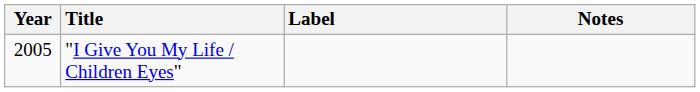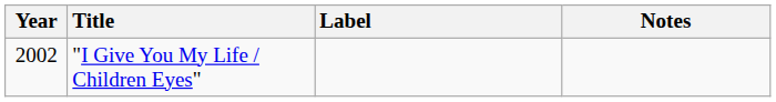"I Give You My Life / Children Eyes" | Year: 2005 -> 2002
